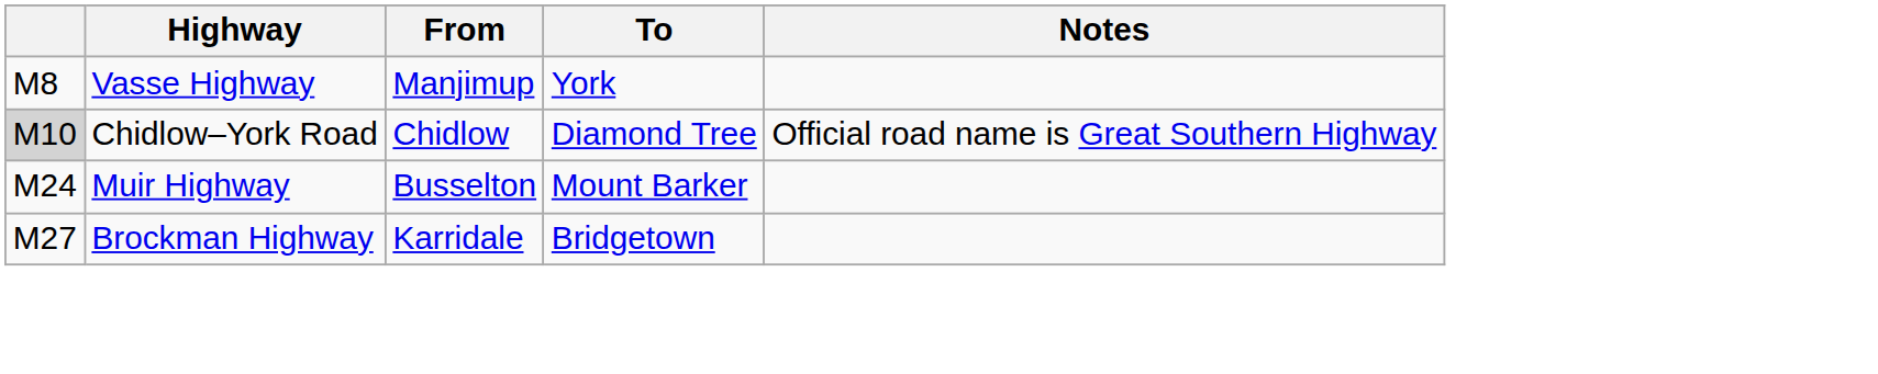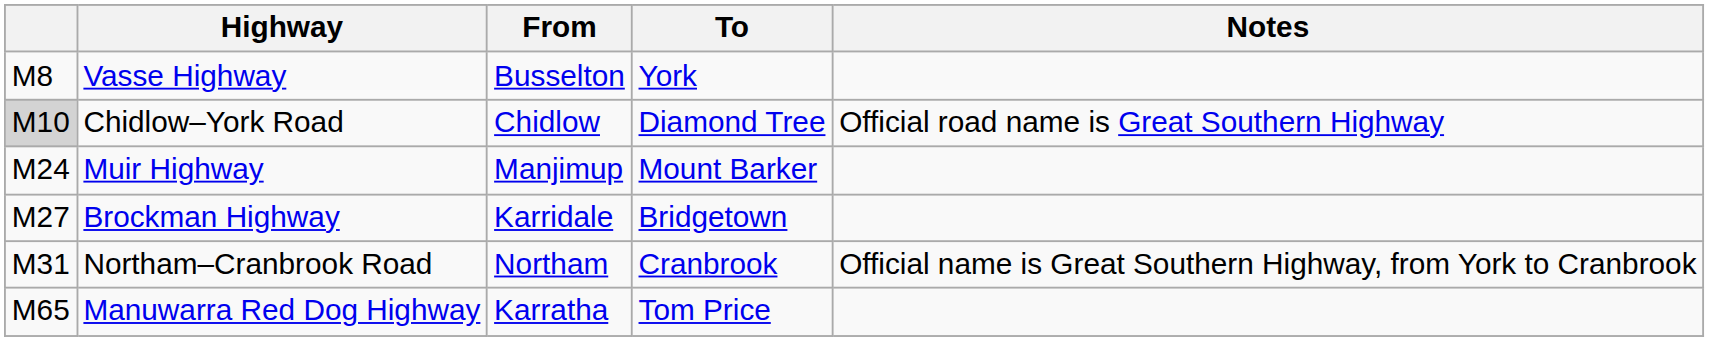Vasse Highway | From: Manjimup -> Busselton
Muir Highway | From: Busselton -> Manjimup
+ row: M31 | Northam–Cranbrook Road | Northam | Cranbrook | Official name is Great Southern Highway, from York to Cranbrook
+ row: M65 | Manuwarra Red Dog Highway | Karratha | Tom Price
